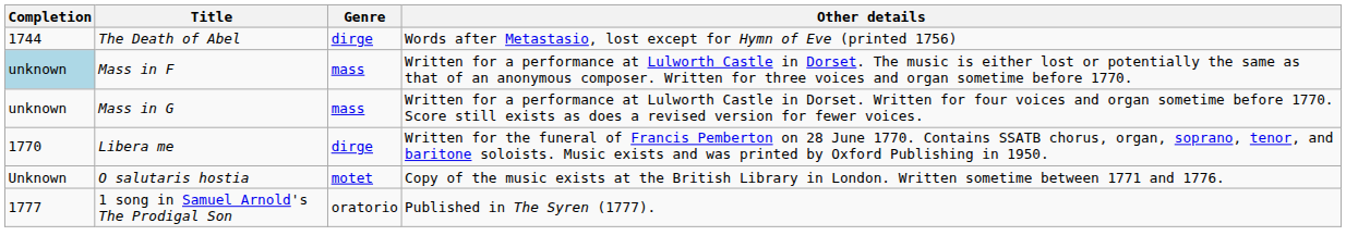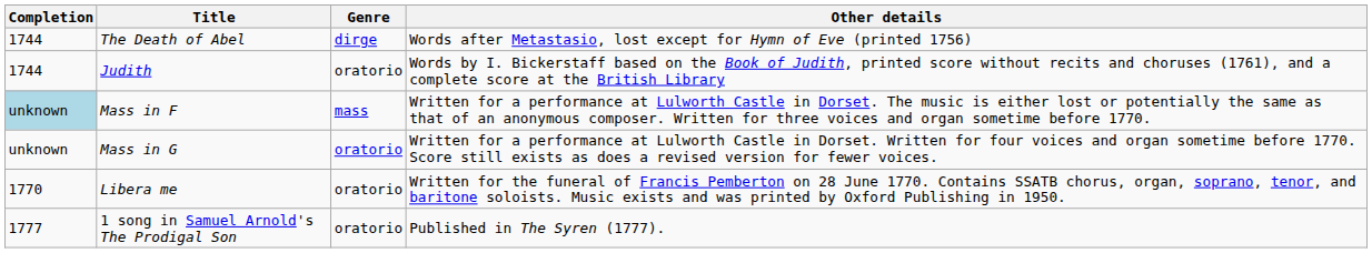+ row: 1744 | Judith | oratorio | Words by I. Bickerstaff based on the Book of Judith, printed score without recits and choruses (1761), and a complete score at the British Library
Mass in G | Genre: mass -> oratorio
Libera me | Genre: dirge -> oratorio
- row: Unknown | O salutaris hostia | motet | Copy of the music exists at the British Library in London. Written sometime between 1771 and 1776.
